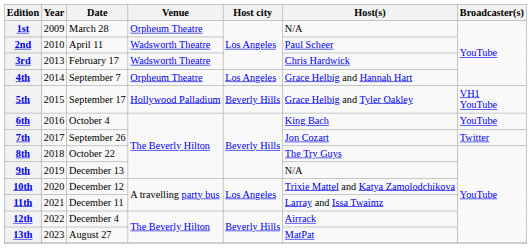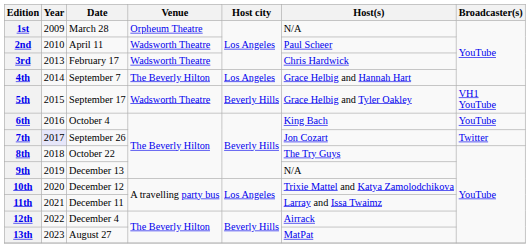4th | Venue: Orpheum Theatre -> The Beverly Hilton
5th | Venue: Hollywood Palladium -> Wadsworth Theatre
7th | Year: no background -> lavender background
